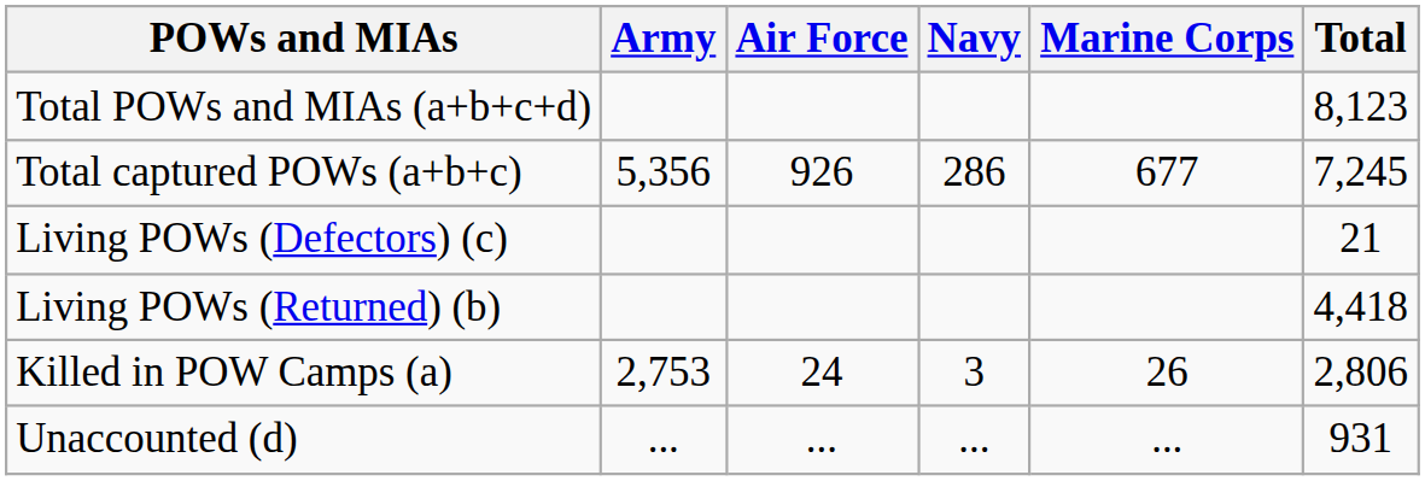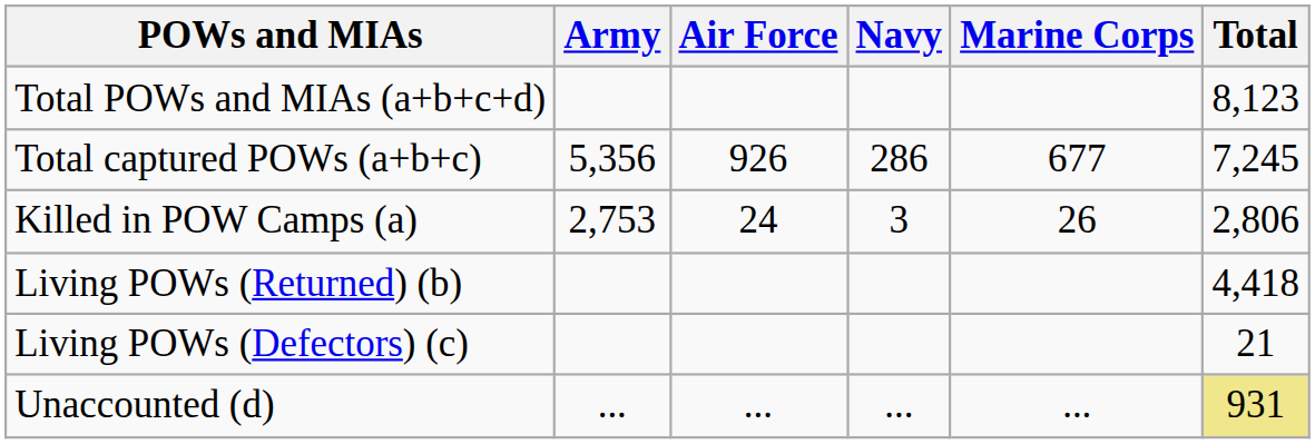rows swapped: Killed in POW Camps (a) <-> Living POWs (Defectors) (c)
Unaccounted (d) | Total: no background -> khaki background
